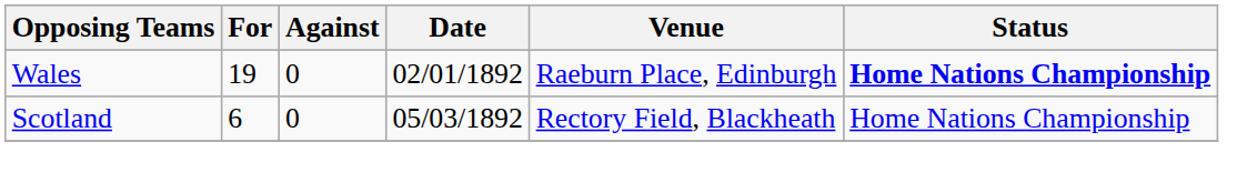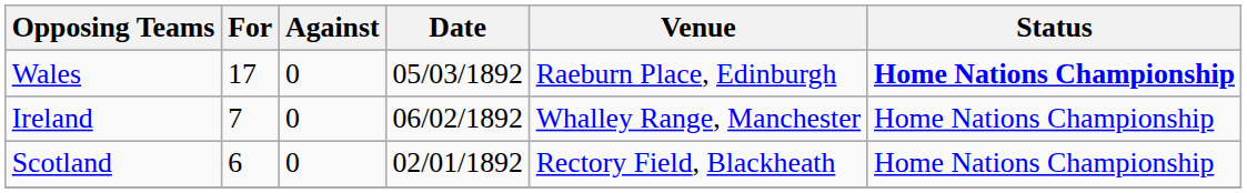Wales | For: 19 -> 17
Wales | Date: 02/01/1892 -> 05/03/1892
+ row: Ireland | 7 | 0 | 06/02/1892 | Whalley Range, Manchester | Home Nations Championship
Scotland | Date: 05/03/1892 -> 02/01/1892
